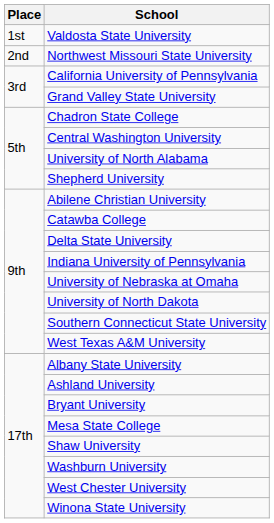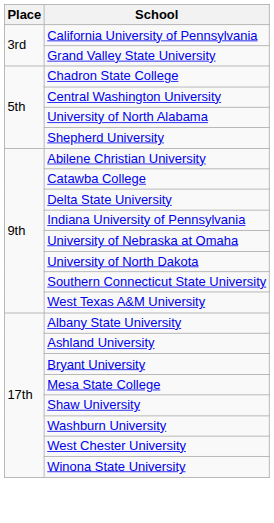- row: 1st | Valdosta State University
- row: 2nd | Northwest Missouri State University
